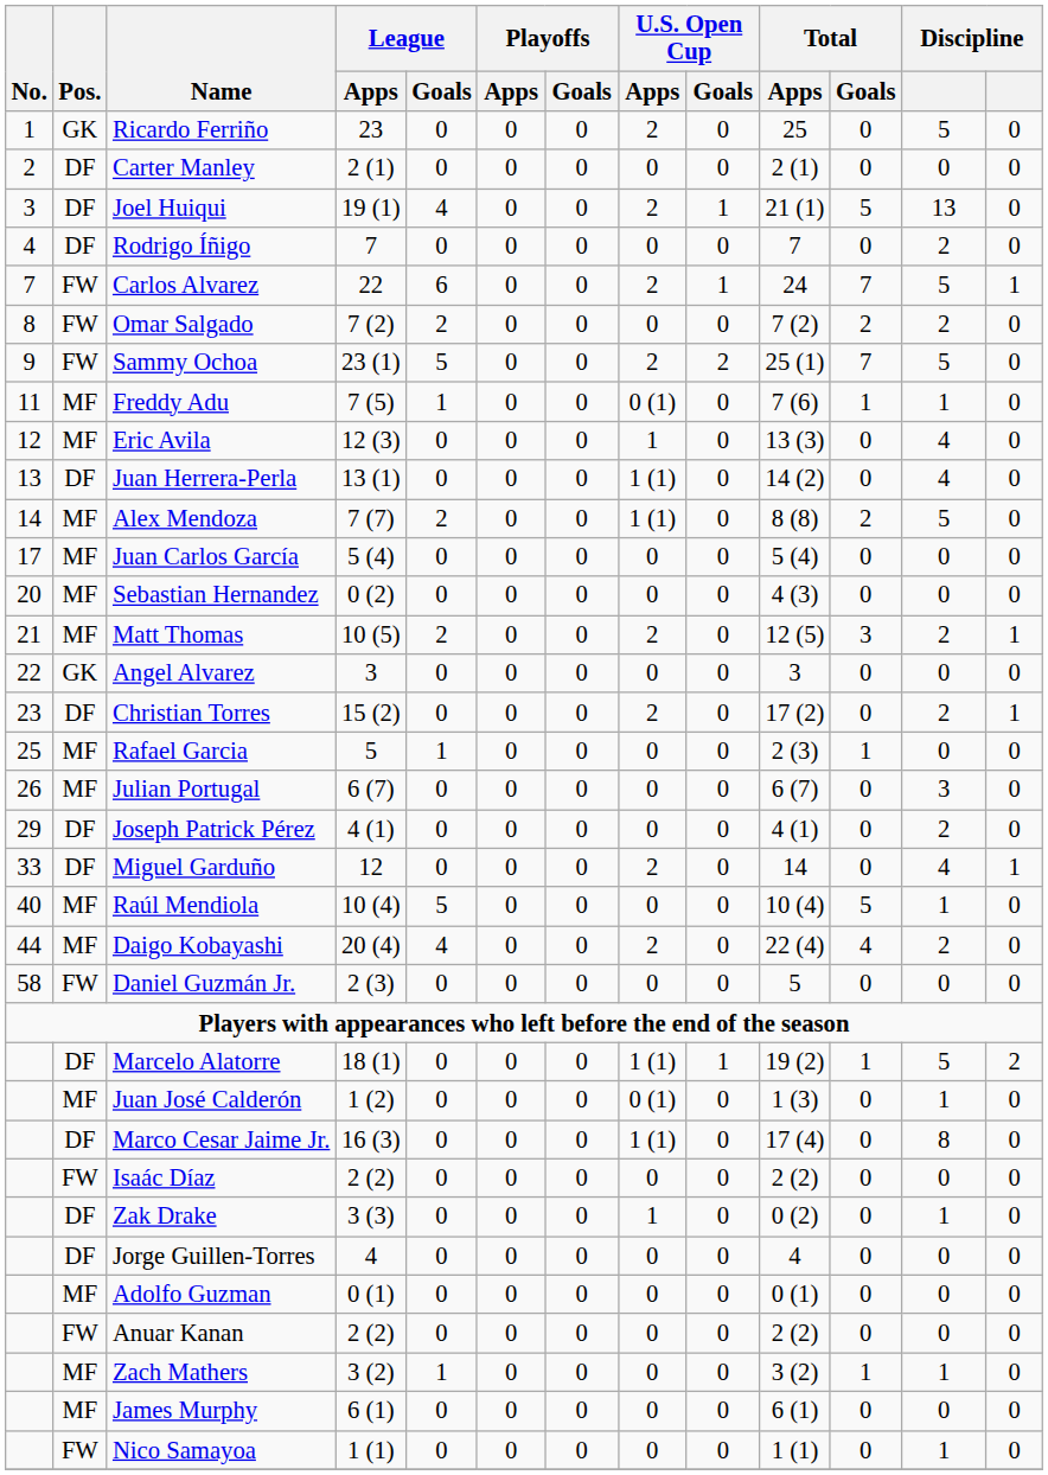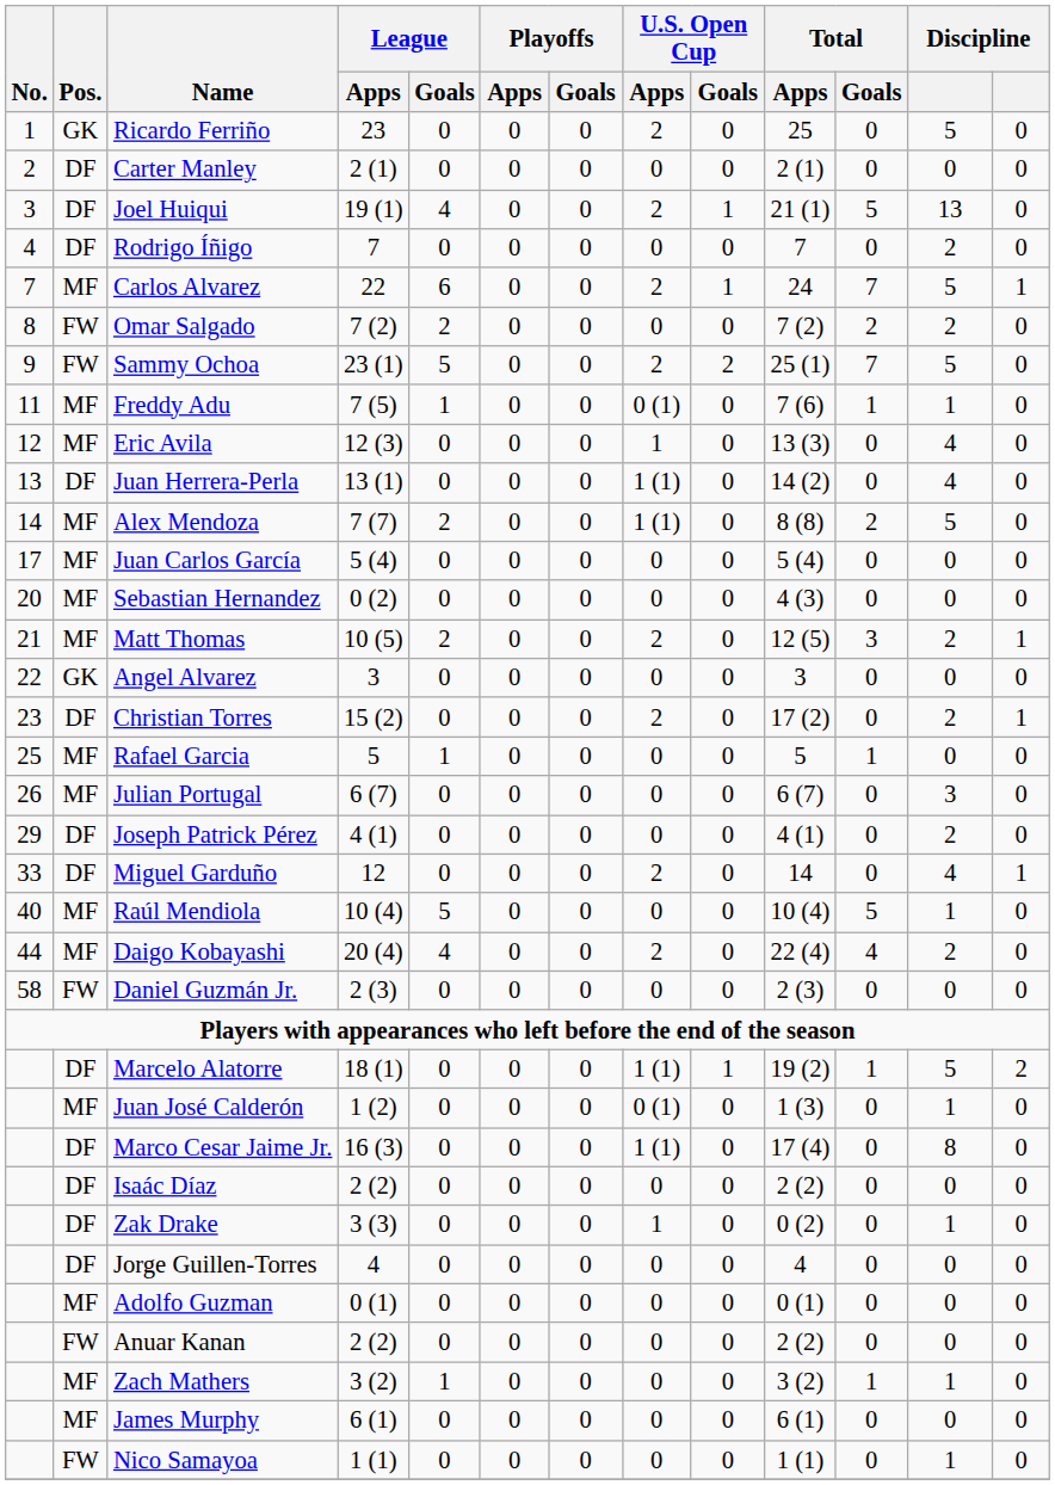Carlos Alvarez | Pos.: FW -> MF
Rafael Garcia | Total / Apps: 2 (3) -> 5
Daniel Guzmán Jr. | Total / Apps: 5 -> 2 (3)
Isaác Díaz | Pos.: FW -> DF
